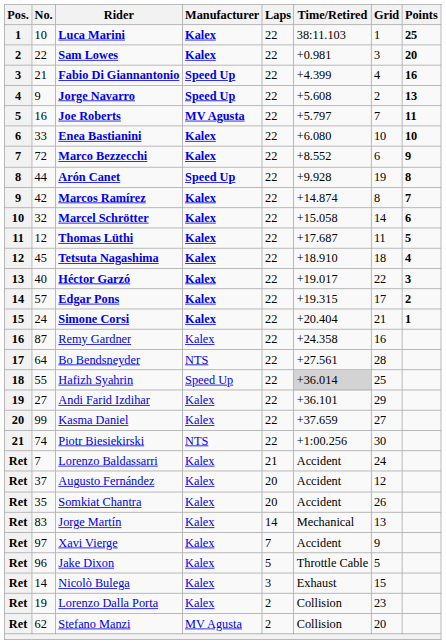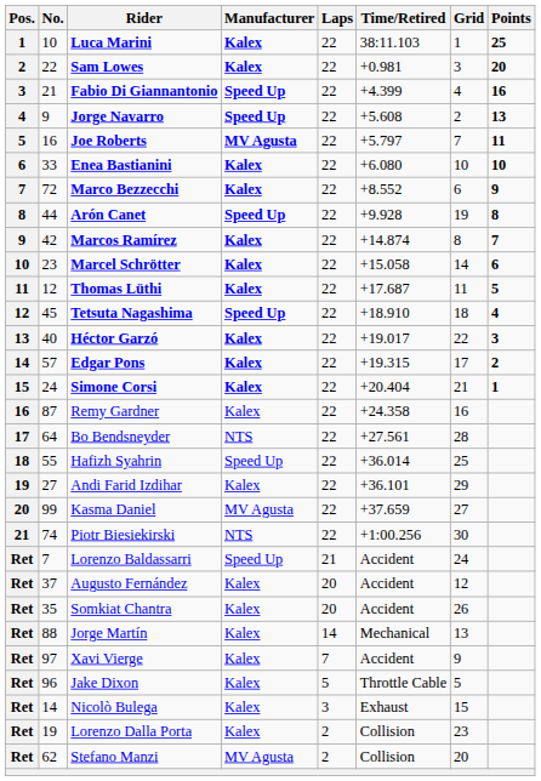Marcel Schrötter | No.: 32 -> 23
Tetsuta Nagashima | Manufacturer: Kalex -> Speed Up
Hafizh Syahrin | Time/Retired: lightgrey background -> no background
Kasma Daniel | Manufacturer: Kalex -> MV Agusta
Lorenzo Baldassarri | Manufacturer: Kalex -> Speed Up
Jorge Martín | No.: 83 -> 88
